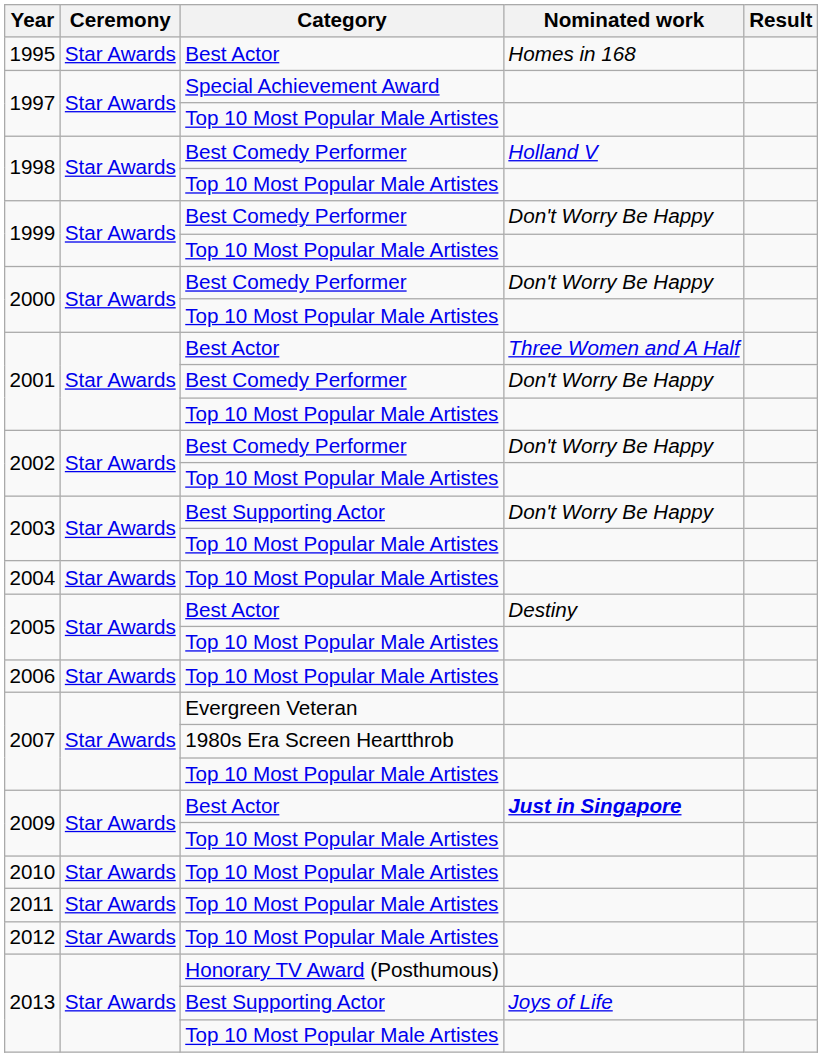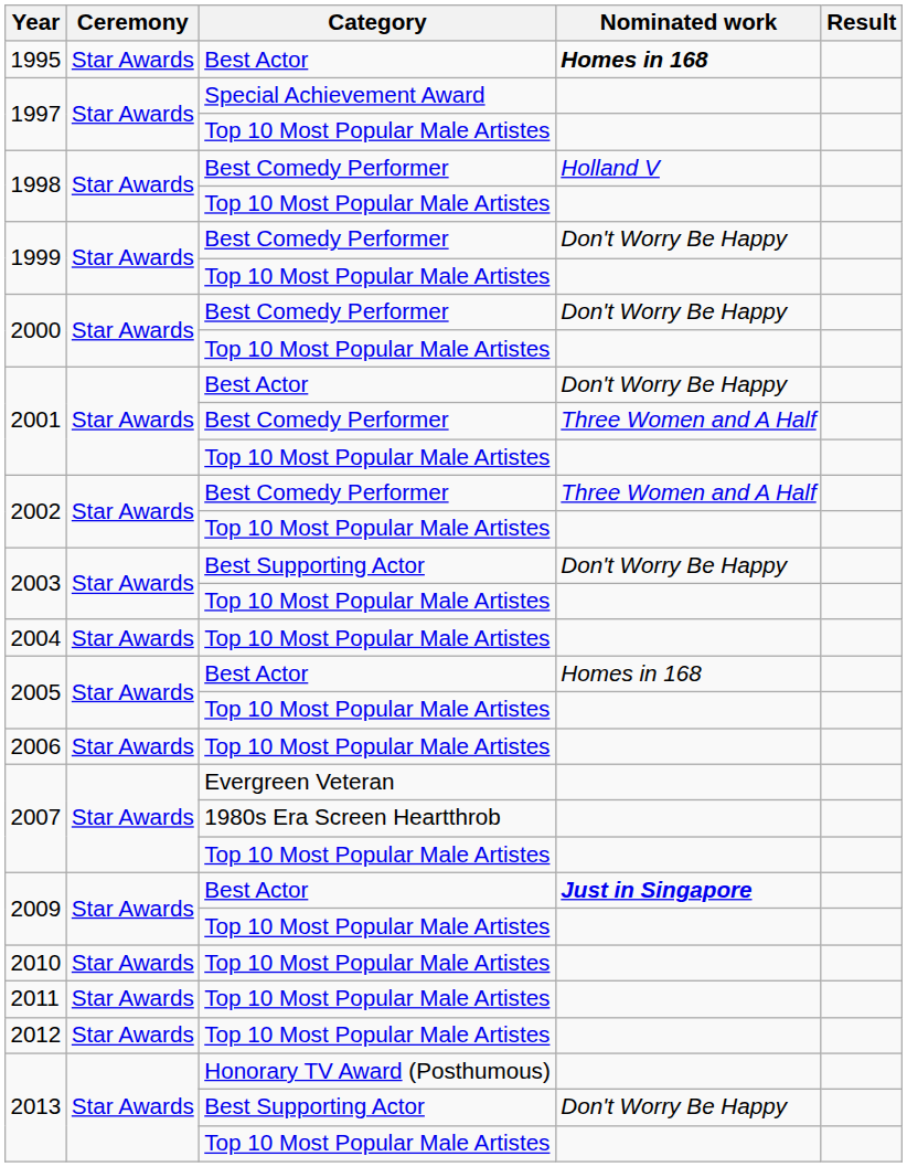1995 | Nominated work: normal -> bold
2001 / Best Actor | Nominated work: Three Women and A Half -> Don't Worry Be Happy
2001 / Best Comedy Performer | Nominated work: Don't Worry Be Happy -> Three Women and A Half
2002 / Best Comedy Performer | Nominated work: Don't Worry Be Happy -> Three Women and A Half
2005 / Best Actor | Nominated work: Destiny -> Homes in 168
2013 / Best Supporting Actor | Nominated work: Joys of Life -> Don't Worry Be Happy
